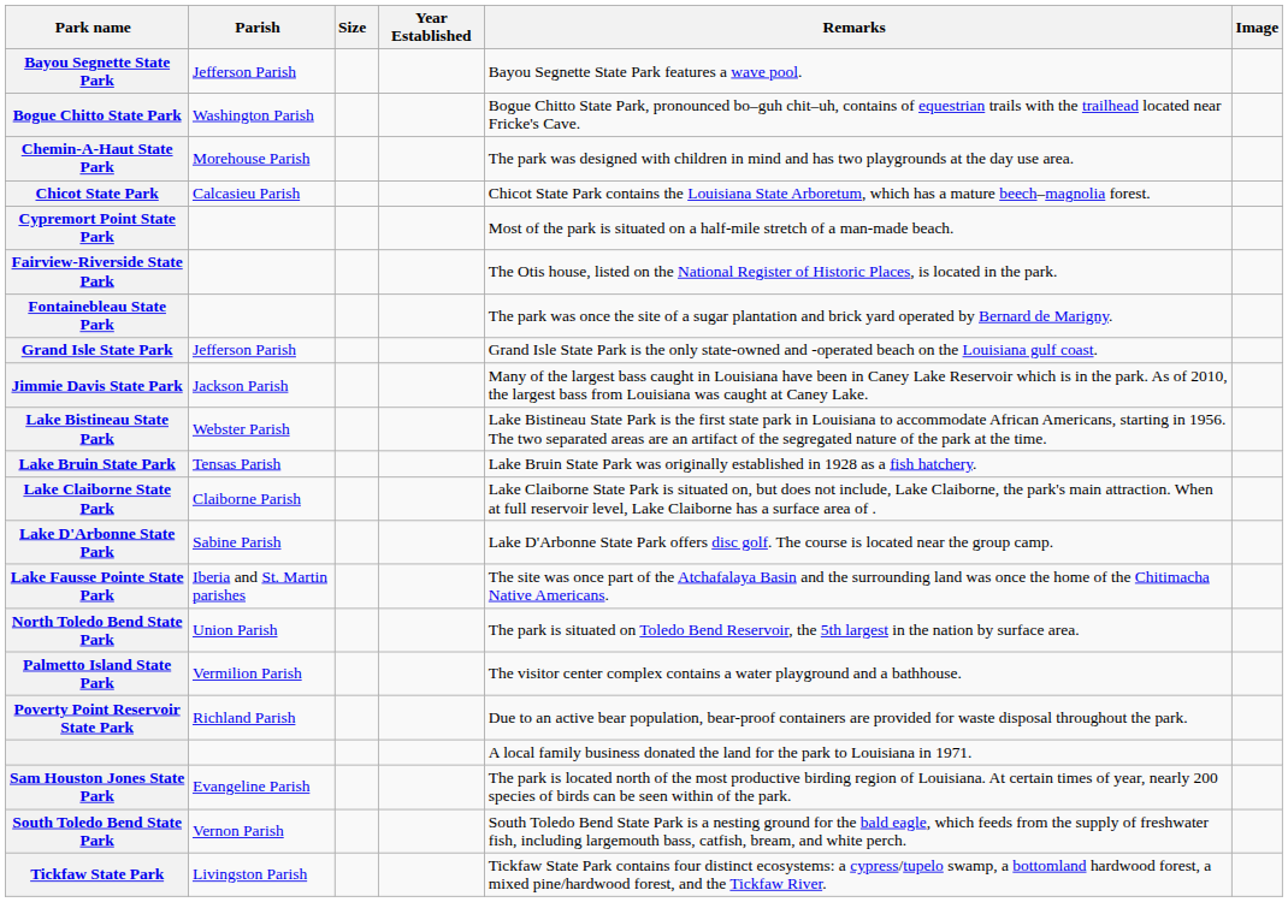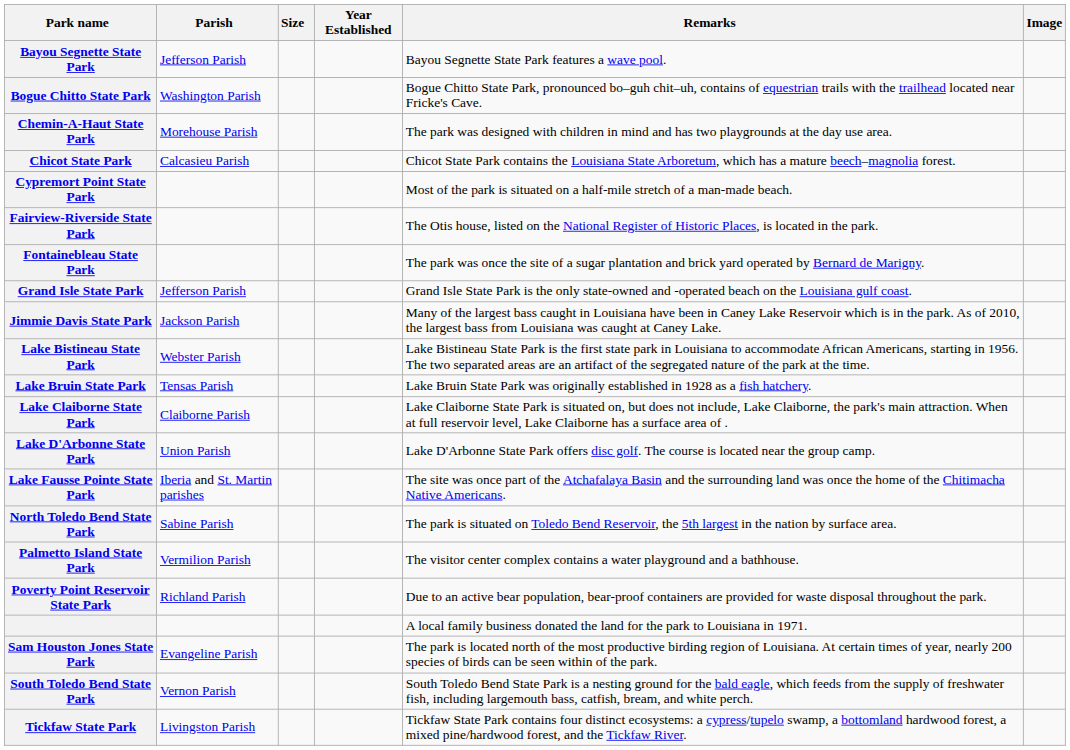Lake D'Arbonne State Park | Parish: Sabine Parish -> Union Parish
North Toledo Bend State Park | Parish: Union Parish -> Sabine Parish
